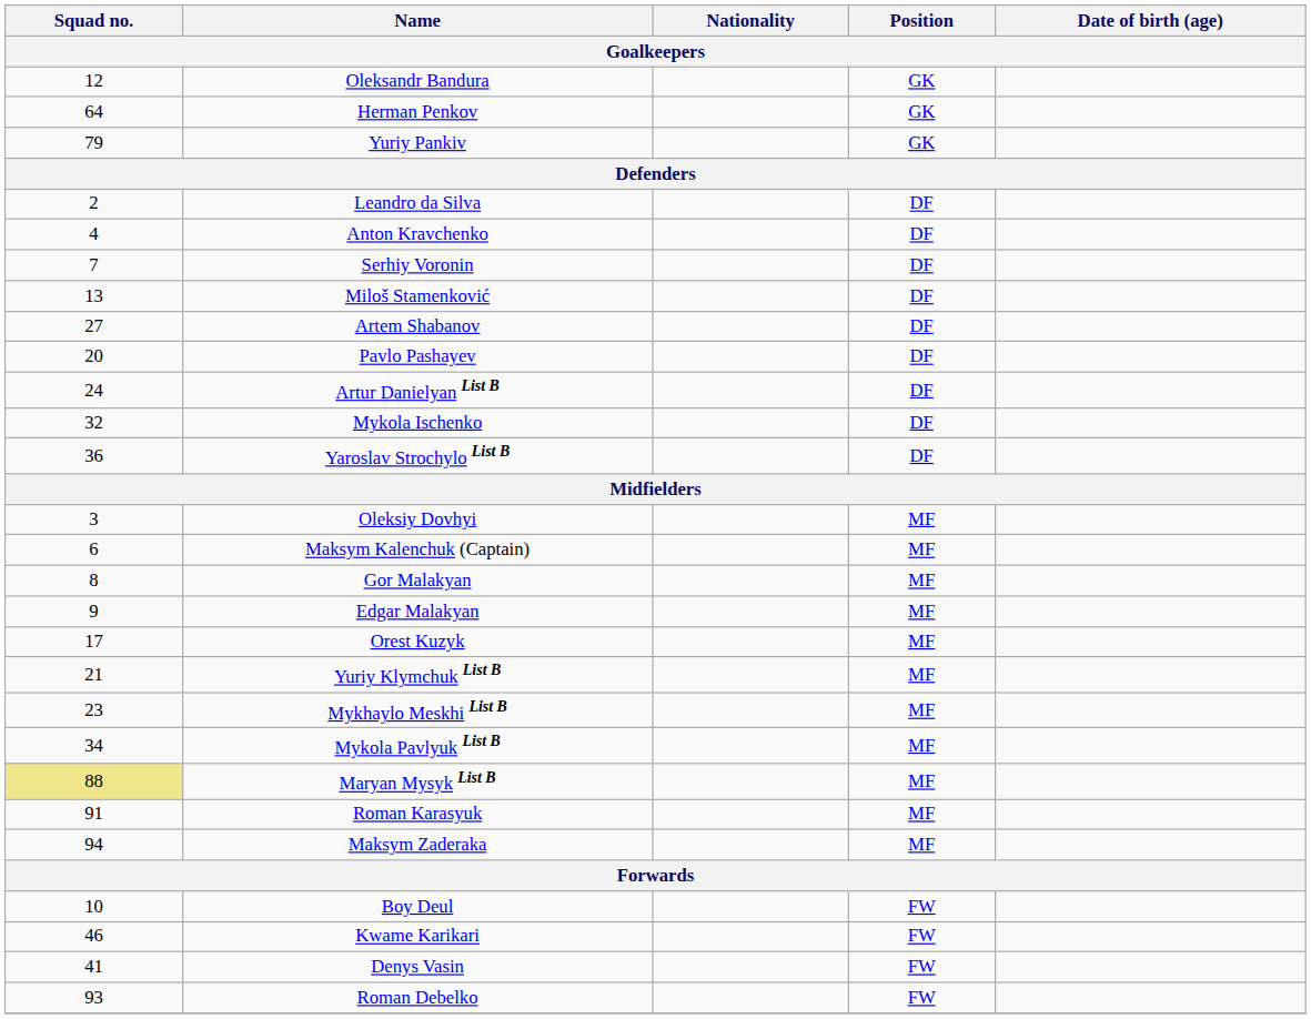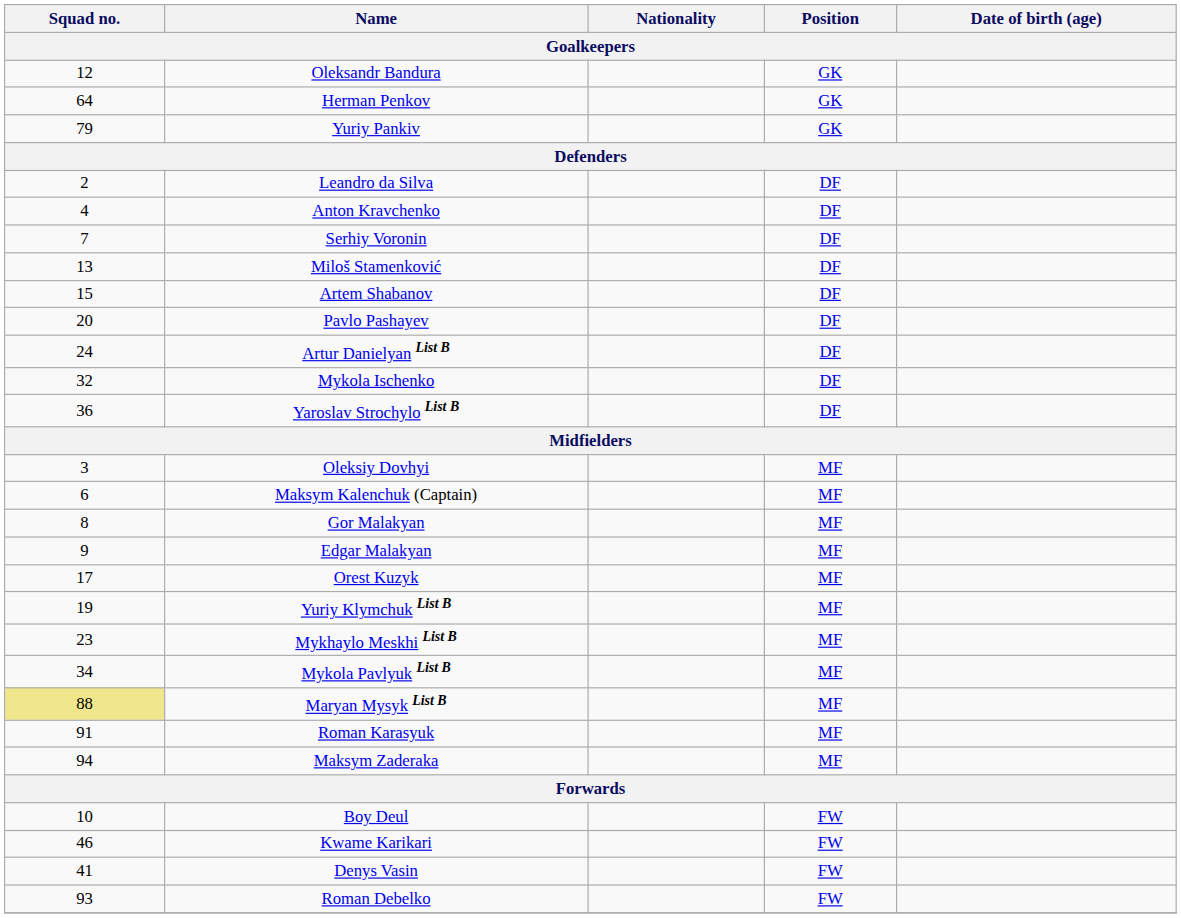Artem Shabanov | Squad no. / Goalkeepers: 27 -> 15
Yuriy Klymchuk List B | Squad no. / Goalkeepers: 21 -> 19
